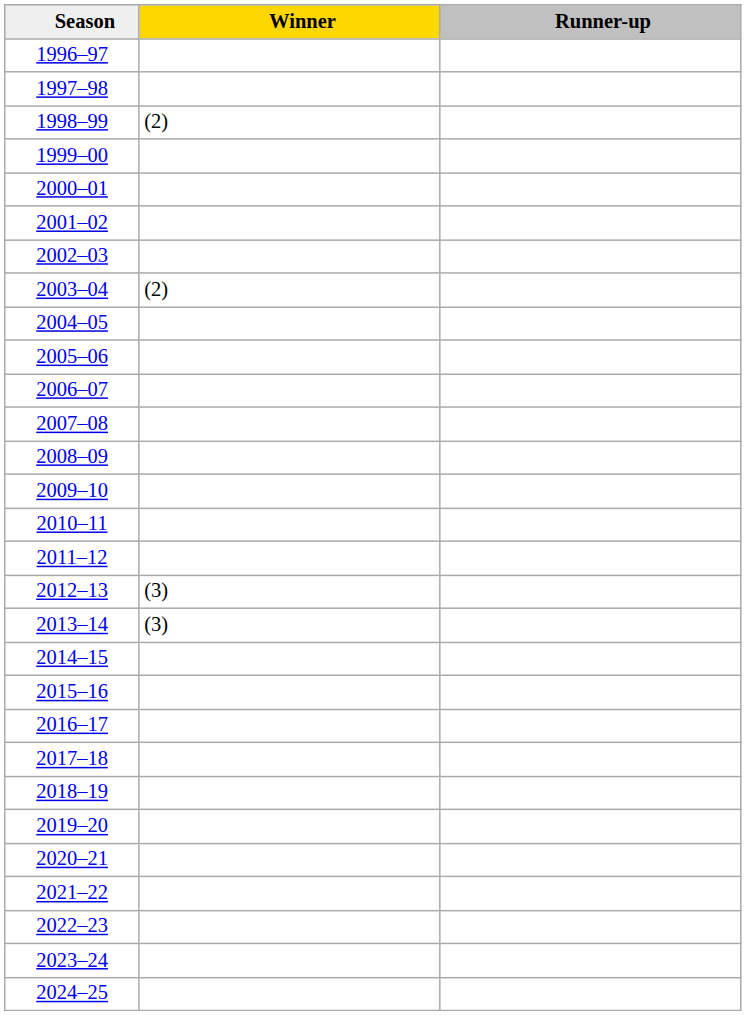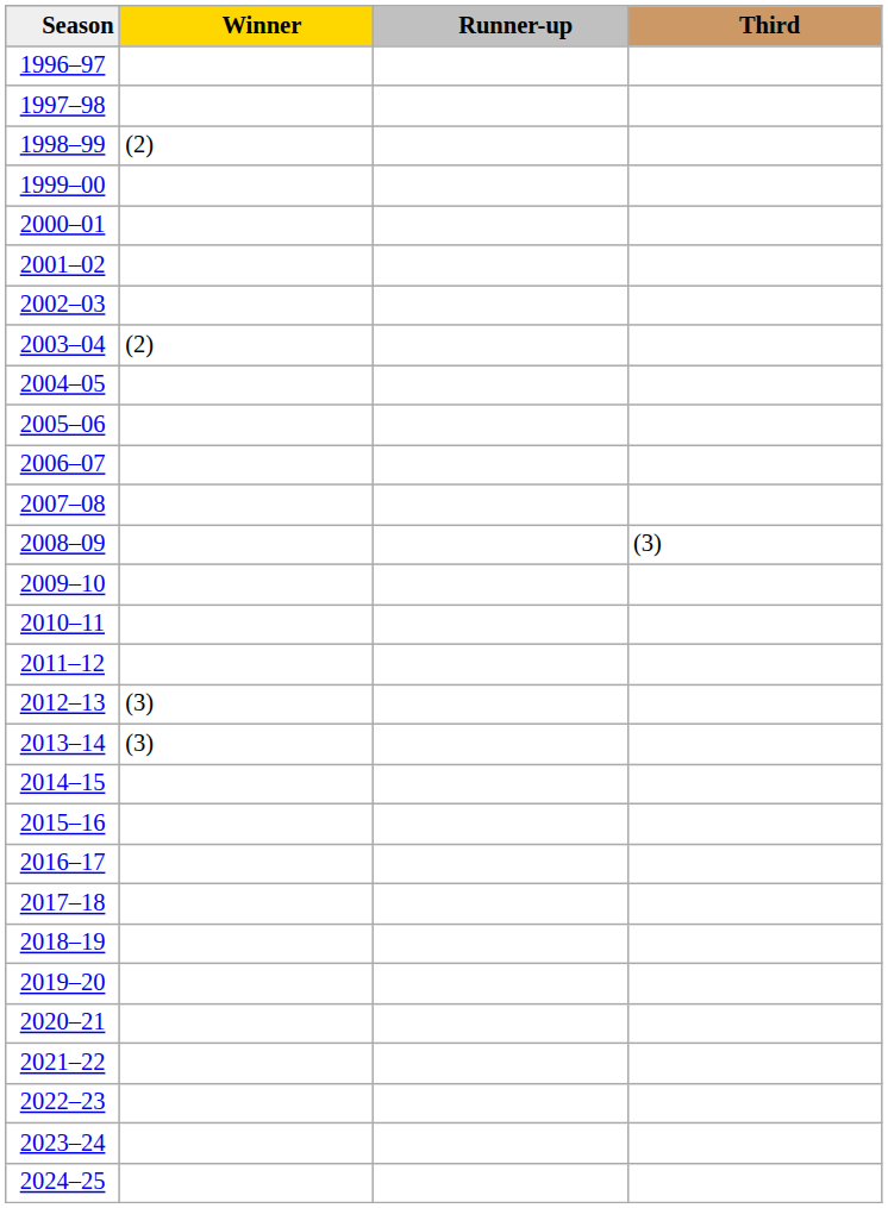+ column: Third | (3)
